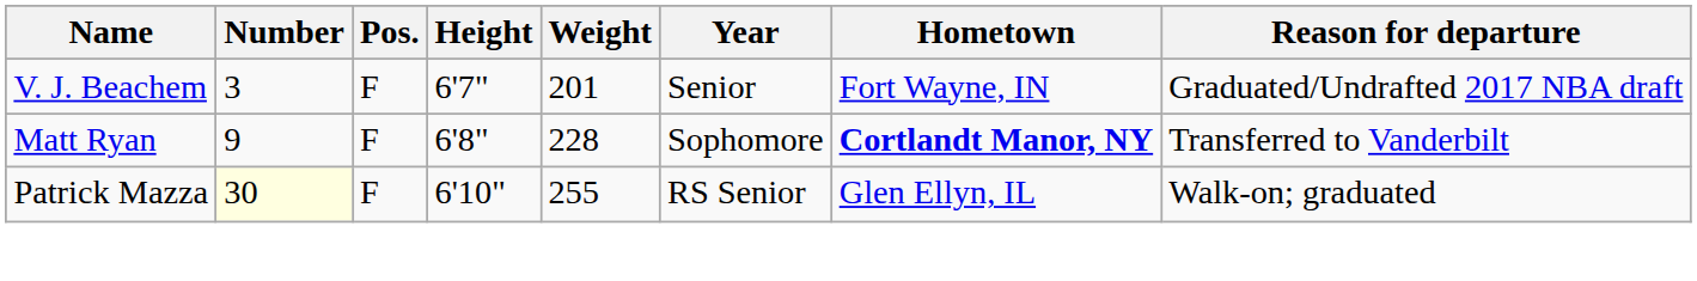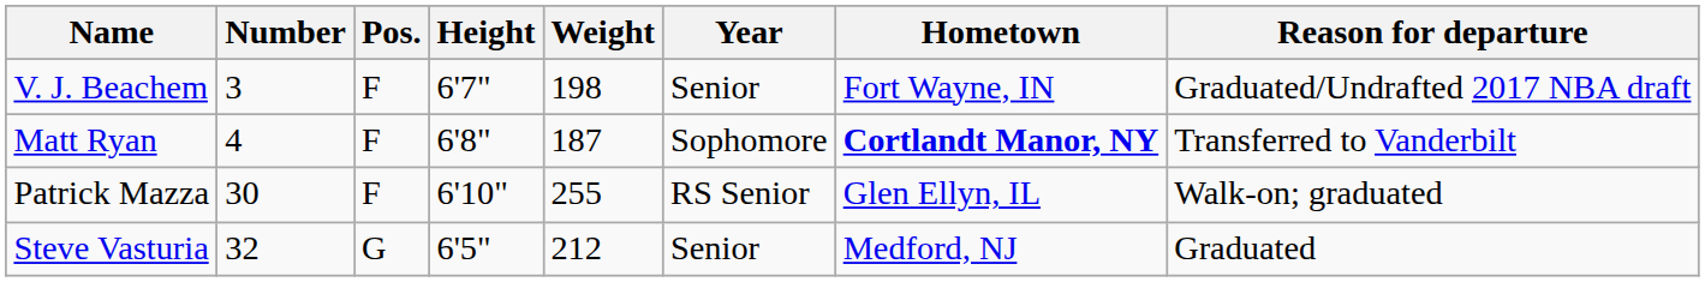V. J. Beachem | Weight: 201 -> 198
Matt Ryan | Number: 9 -> 4
Matt Ryan | Weight: 228 -> 187
Patrick Mazza | Number: lightyellow background -> no background
+ row: Steve Vasturia | 32 | G | 6'5" | 212 | Senior | Medford, NJ | Graduated
